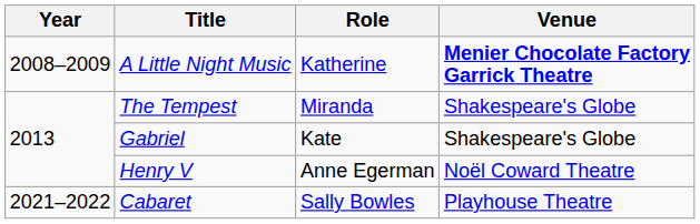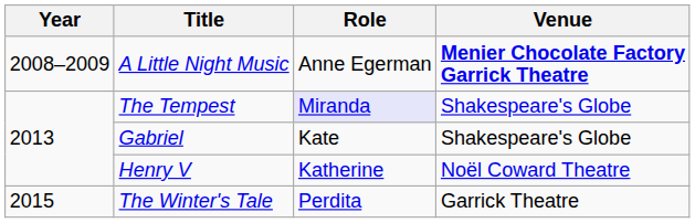A Little Night Music | Role: Katherine -> Anne Egerman
The Tempest | Role: no background -> lavender background
Henry V | Role: Anne Egerman -> Katherine
+ row: 2015 | The Winter's Tale | Perdita | Garrick Theatre
- row: 2021–2022 | Cabaret | Sally Bowles | Playhouse Theatre
